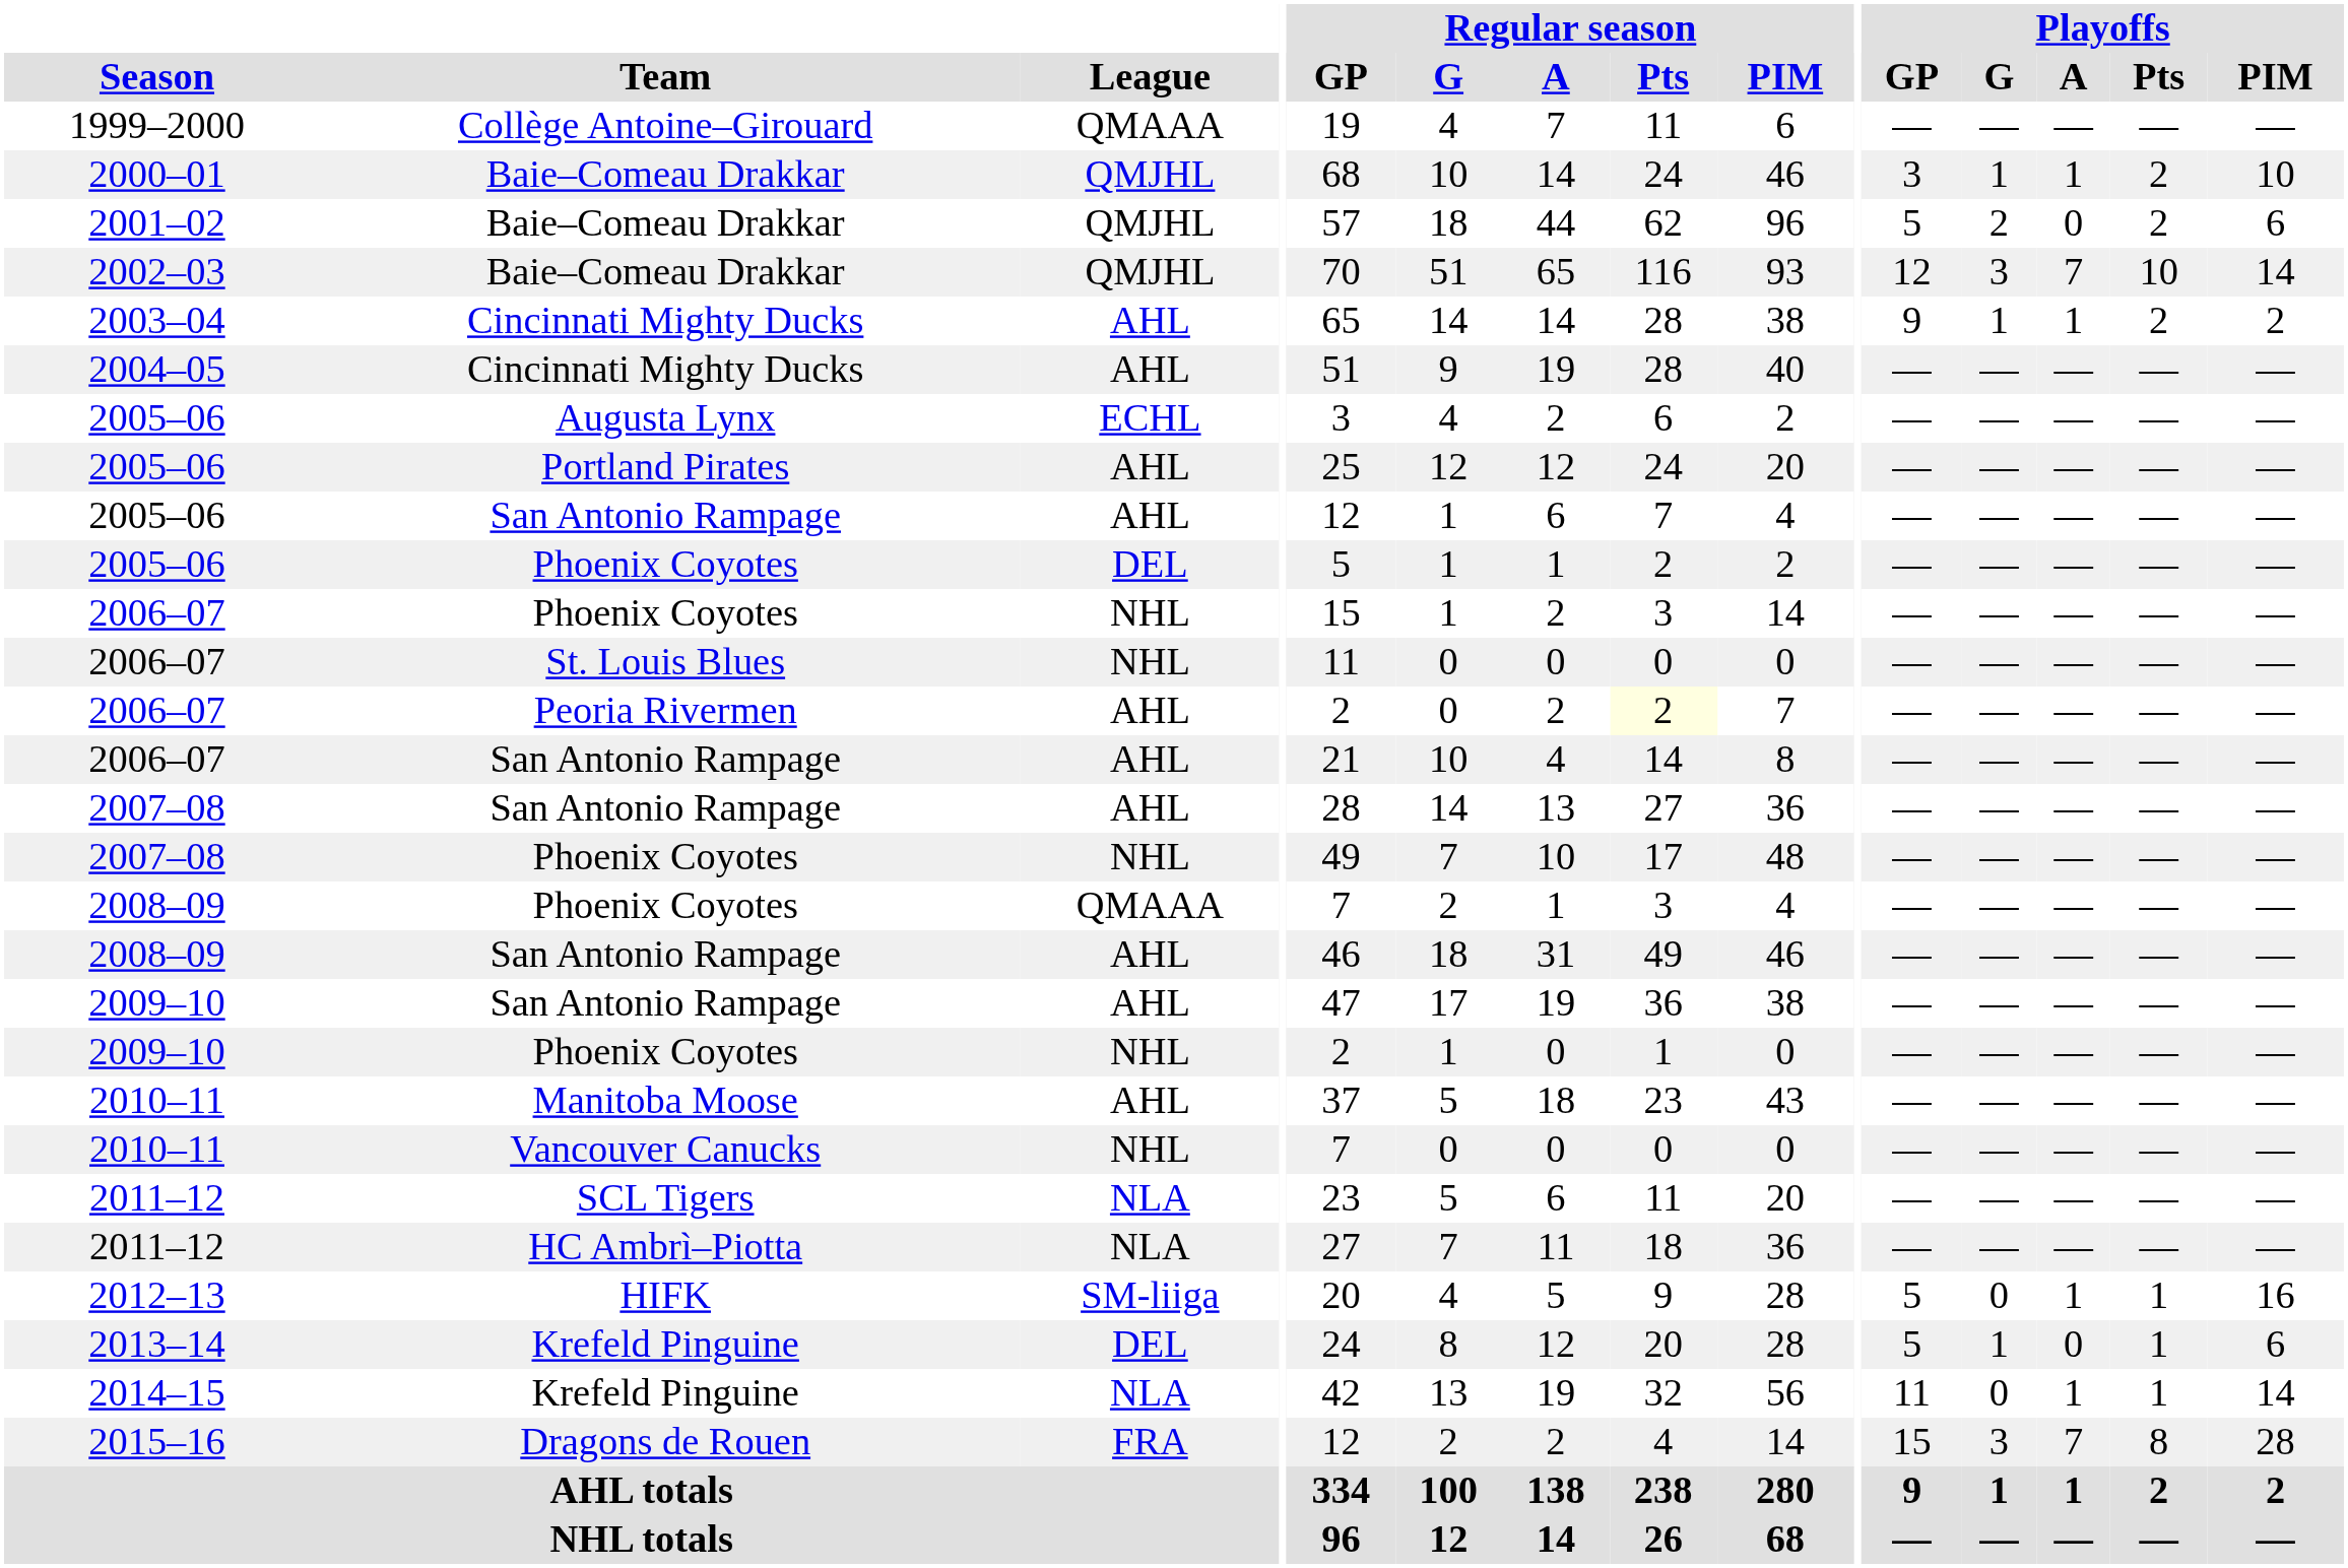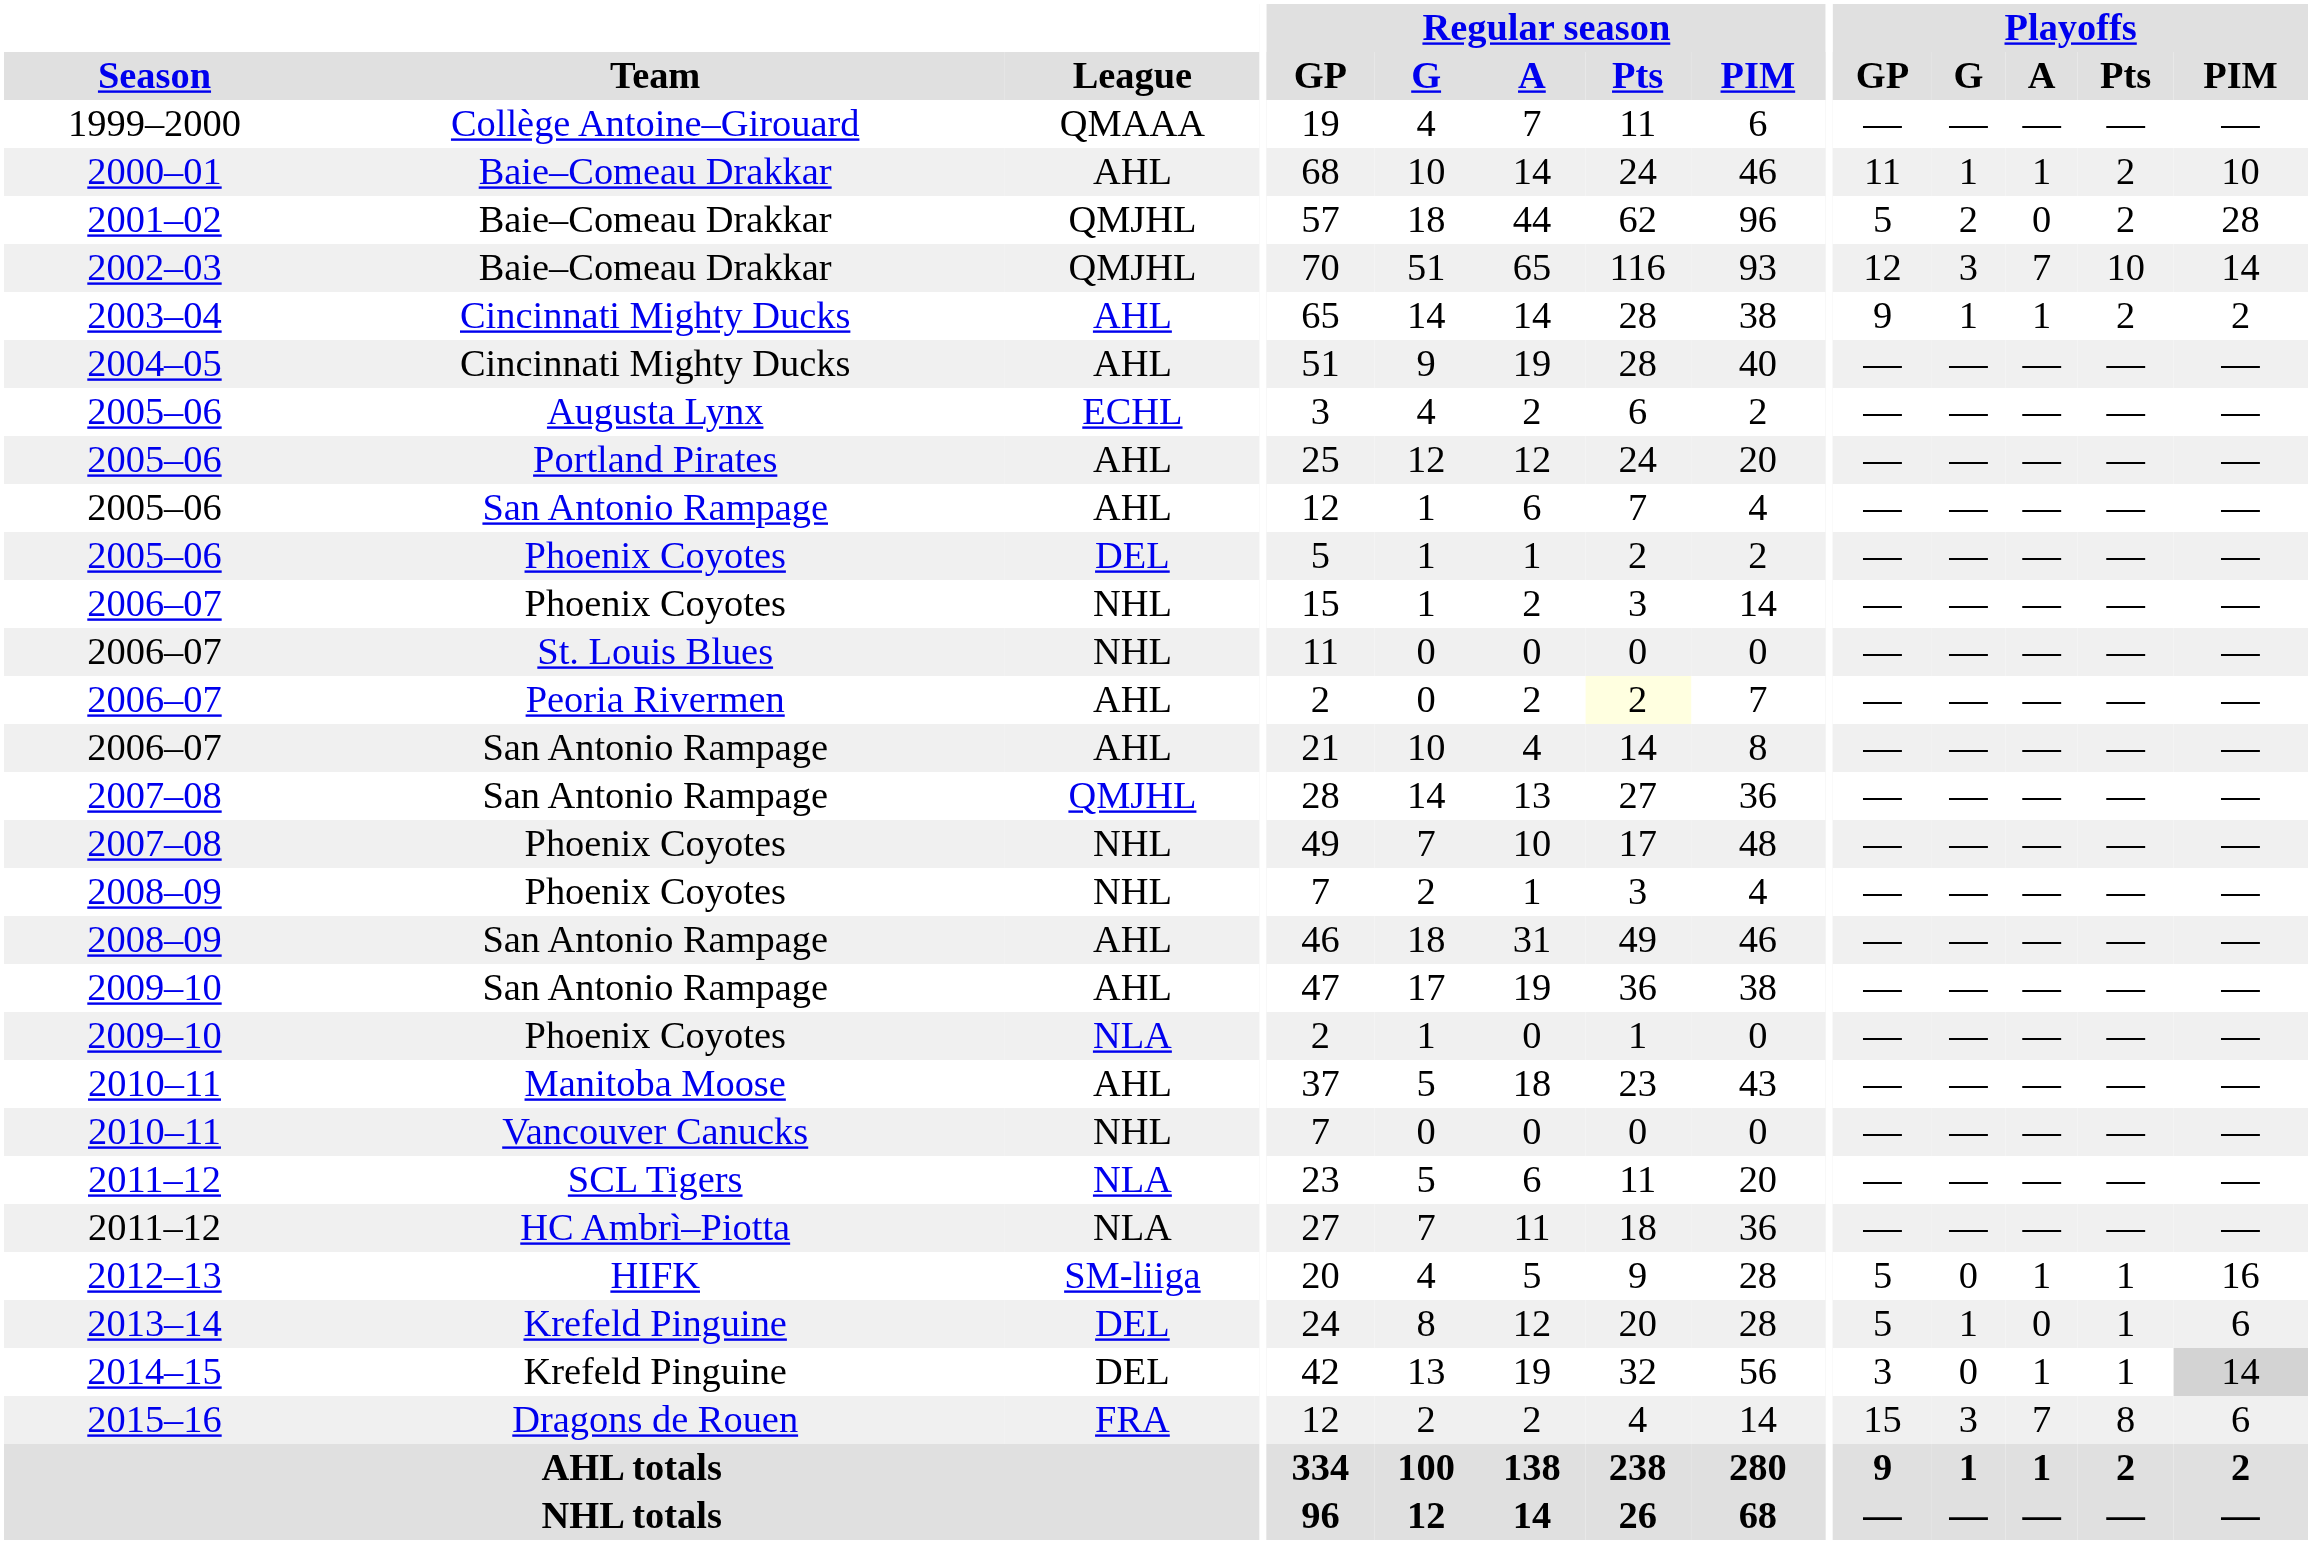2000–01 | League: QMJHL -> AHL
2000–01 | Playoffs / GP: 3 -> 11
2001–02 | Playoffs / PIM: 6 -> 28
2007–08 / San Antonio Rampage | League: AHL -> QMJHL
2008–09 / Phoenix Coyotes | League: QMAAA -> NHL
2009–10 / Phoenix Coyotes | League: NHL -> NLA
2014–15 | League: NLA -> DEL
2014–15 | Playoffs / GP: 11 -> 3
2014–15 | Playoffs / PIM: no background -> lightgrey background
2015–16 | Playoffs / PIM: 28 -> 6
